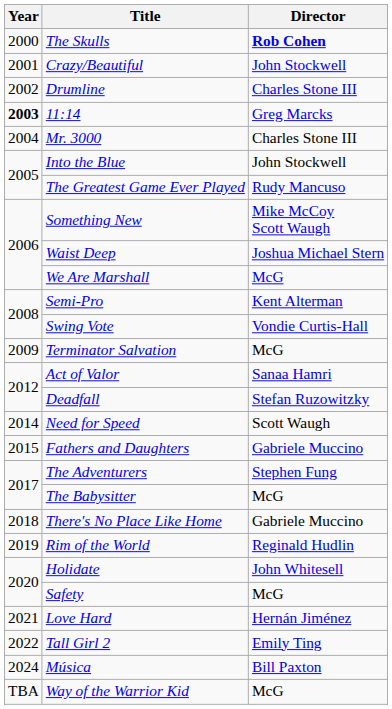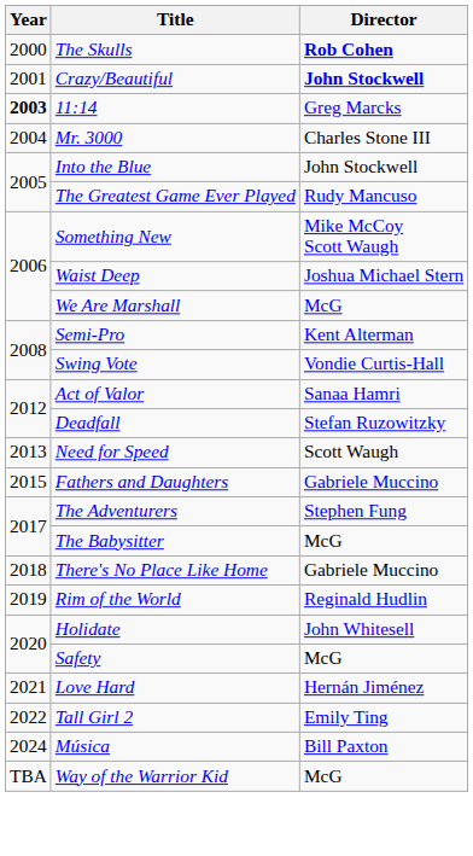Crazy/Beautiful | Director: normal -> bold
- row: 2002 | Drumline | Charles Stone III
- row: 2009 | Terminator Salvation | McG
Need for Speed | Year: 2014 -> 2013
